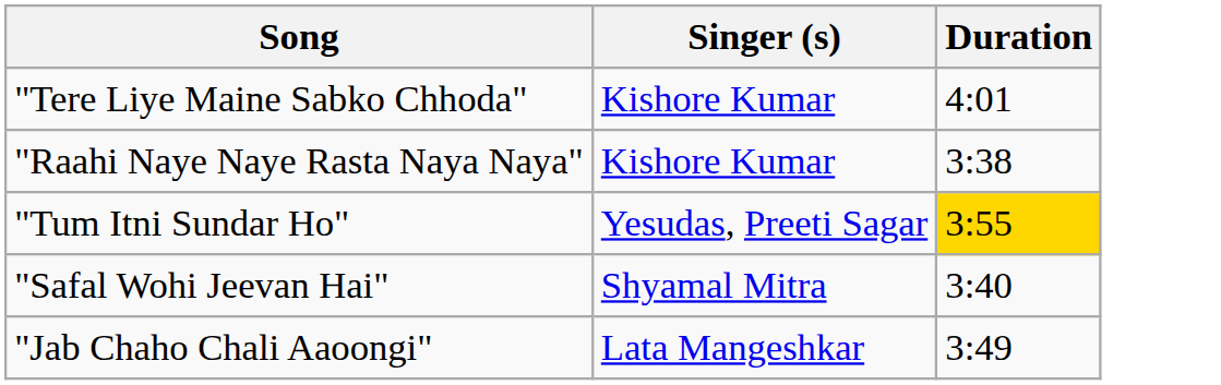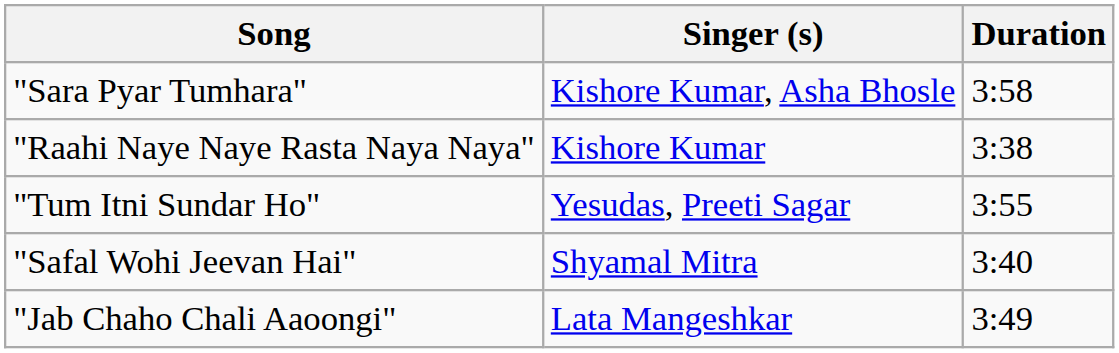+ row: "Sara Pyar Tumhara" | Kishore Kumar, Asha Bhosle | 3:58
- row: "Tere Liye Maine Sabko Chhoda" | Kishore Kumar | 4:01
"Tum Itni Sundar Ho" | Duration: gold background -> no background
